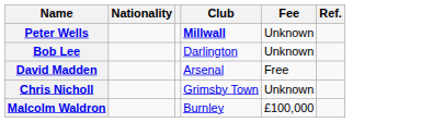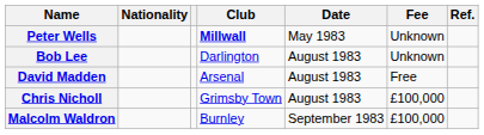+ column: Date | May 1983 | August 1983 | August 1983 | August 1983 | September 1983
Chris Nicholl | Fee: Unknown -> £100,000
